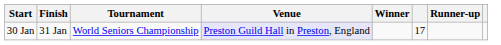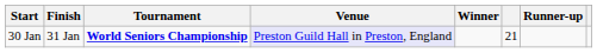30 Jan | Tournament: normal -> bold
30 Jan | column 6: 17 -> 21
